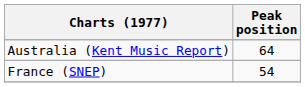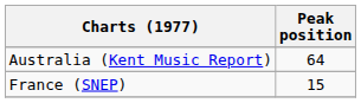France (SNEP) | Peak position: 54 -> 15
